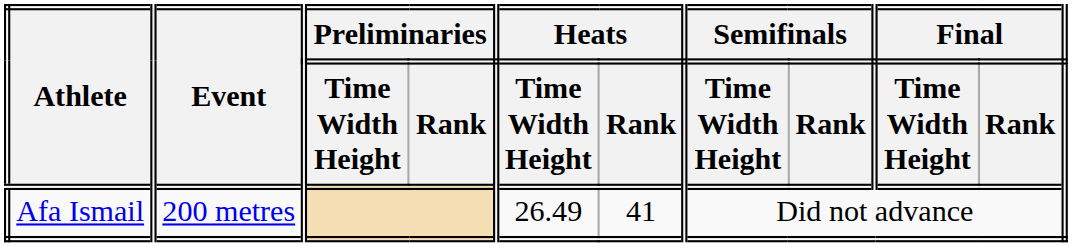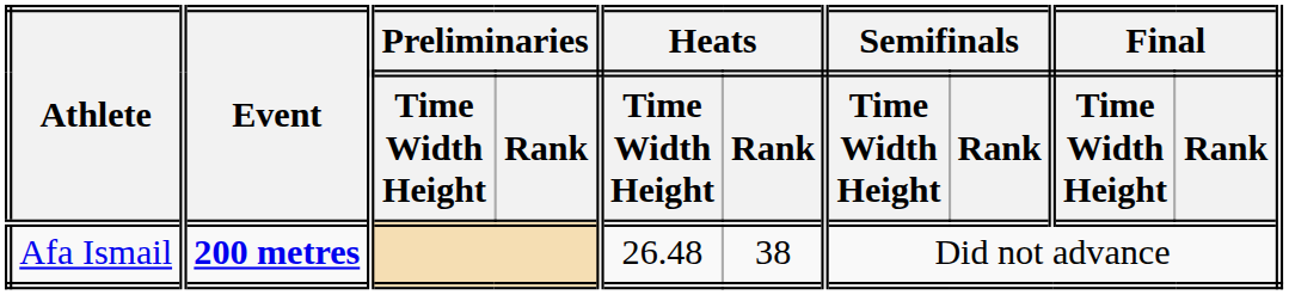Afa Ismail | Event: normal -> bold
Afa Ismail | Heats / Time Width Height: 26.49 -> 26.48
Afa Ismail | Heats / Rank: 41 -> 38
